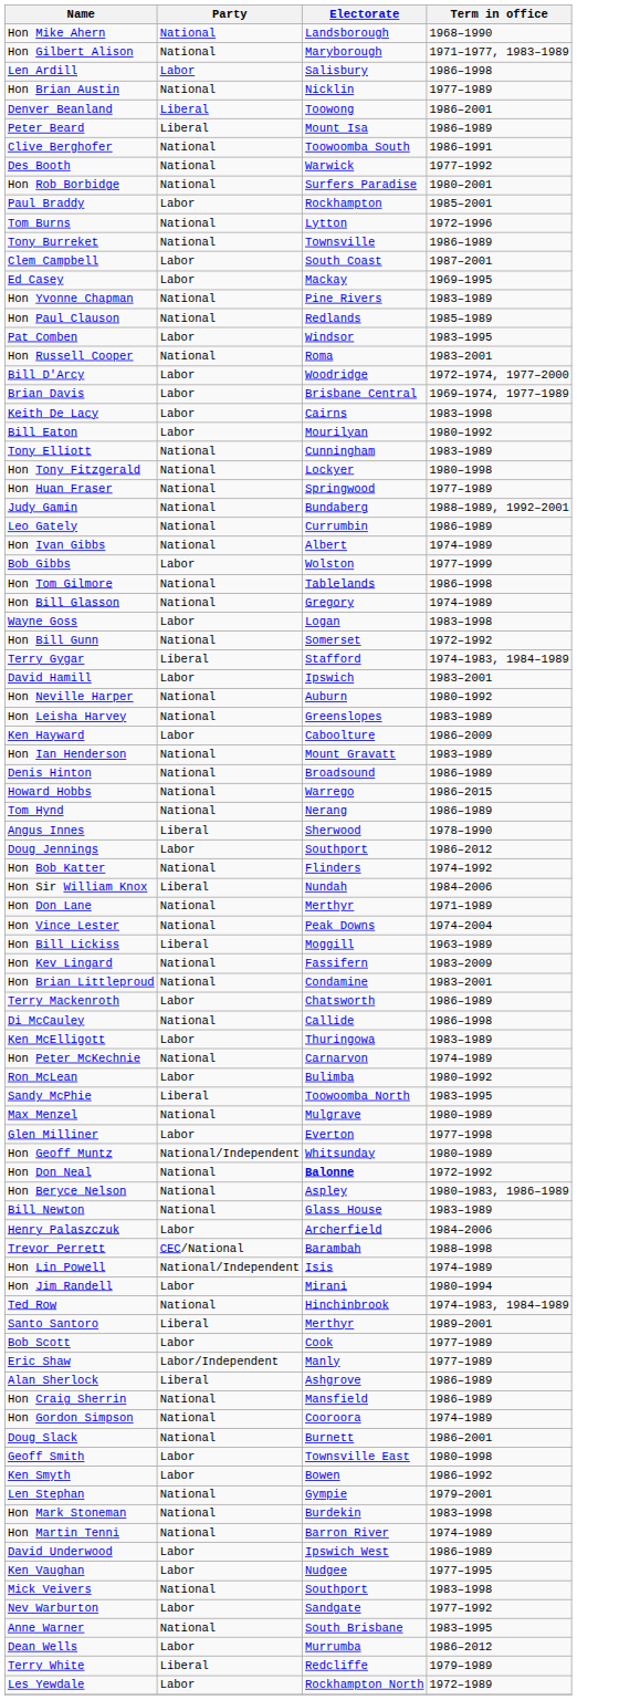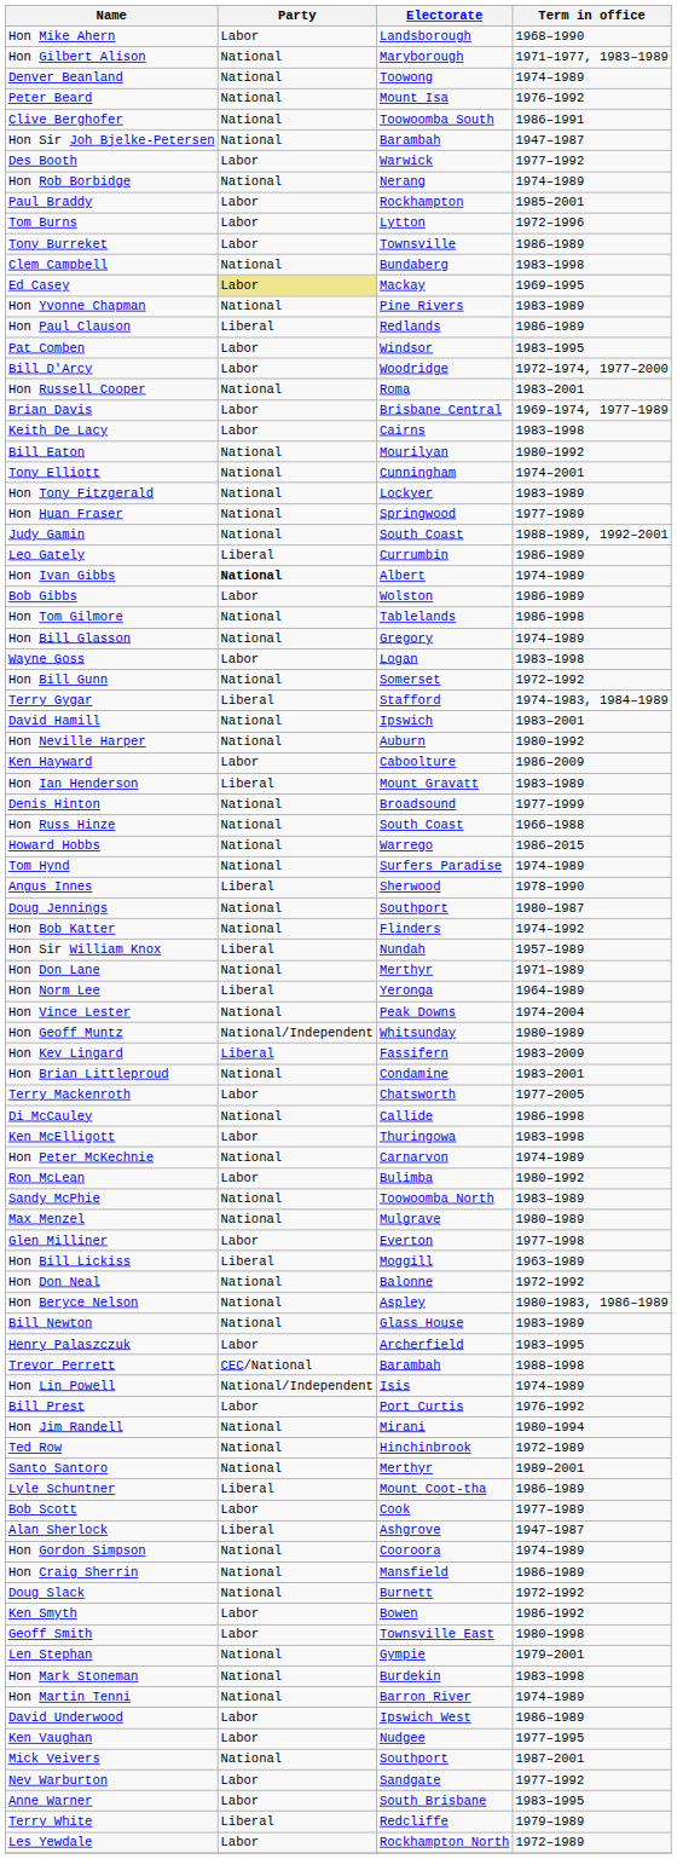Hon Mike Ahern | Party: National -> Labor
- row: Len Ardill | Labor | Salisbury | 1986–1998
- row: Hon Brian Austin | National | Nicklin | 1977–1989
Denver Beanland | Party: Liberal -> National
Denver Beanland | Term in office: 1986–2001 -> 1974–1989
Peter Beard | Party: Liberal -> National
Peter Beard | Term in office: 1986–1989 -> 1976–1992
+ row: Hon Sir Joh Bjelke-Petersen | National | Barambah | 1947–1987
Des Booth | Party: National -> Labor
Hon Rob Borbidge | Electorate: Surfers Paradise -> Nerang
Hon Rob Borbidge | Term in office: 1980–2001 -> 1974–1989
Tom Burns | Party: National -> Labor
Tony Burreket | Party: National -> Labor
Clem Campbell | Party: Labor -> National
Clem Campbell | Electorate: South Coast -> Bundaberg
Clem Campbell | Term in office: 1987–2001 -> 1983–1998
Ed Casey | Party: no background -> khaki background
Hon Paul Clauson | Party: National -> Liberal
Hon Paul Clauson | Term in office: 1985–1989 -> 1986–1989
rows swapped: Hon Russell Cooper <-> Bill D'Arcy
Bill Eaton | Party: Labor -> National
Tony Elliott | Term in office: 1983–1989 -> 1974–2001
Hon Tony Fitzgerald | Term in office: 1980–1998 -> 1983–1989
Judy Gamin | Electorate: Bundaberg -> South Coast
Leo Gately | Party: National -> Liberal
Hon Ivan Gibbs | Party: normal -> bold
Bob Gibbs | Term in office: 1977–1999 -> 1986–1989
David Hamill | Party: Labor -> National
- row: Hon Leisha Harvey | National | Greenslopes | 1983–1989
Hon Ian Henderson | Party: National -> Liberal
Denis Hinton | Term in office: 1986–1989 -> 1977–1999
+ row: Hon Russ Hinze | National | South Coast | 1966–1988
Tom Hynd | Electorate: Nerang -> Surfers Paradise
Tom Hynd | Term in office: 1986–1989 -> 1974–1989
Doug Jennings | Party: Labor -> National
Doug Jennings | Term in office: 1986–2012 -> 1980–1987
Hon Sir William Knox | Term in office: 1984–2006 -> 1957–1989
+ row: Hon Norm Lee | Liberal | Yeronga | 1964–1989
rows swapped: Hon Bill Lickiss <-> Hon Geoff Muntz
Hon Kev Lingard | Party: National -> Liberal
Terry Mackenroth | Term in office: 1986–1989 -> 1977–2005
Ken McElligott | Term in office: 1983–1989 -> 1983–1998
Sandy McPhie | Party: Liberal -> National
Sandy McPhie | Term in office: 1983–1995 -> 1983–1989
Hon Don Neal | Electorate: bold -> normal
Henry Palaszczuk | Term in office: 1984–2006 -> 1983–1995
+ row: Bill Prest | Labor | Port Curtis | 1976–1992
Hon Jim Randell | Party: Labor -> National
Ted Row | Term in office: 1974–1983, 1984–1989 -> 1972–1989
Santo Santoro | Party: Liberal -> National
+ row: Lyle Schuntner | Liberal | Mount Coot-tha | 1986–1989
- row: Eric Shaw | Labor/Independent | Manly | 1977–1989
Alan Sherlock | Term in office: 1986–1989 -> 1947–1987
rows swapped: Hon Craig Sherrin <-> Hon Gordon Simpson
Doug Slack | Term in office: 1986–2001 -> 1972–1992
rows swapped: Geoff Smith <-> Ken Smyth
Mick Veivers | Term in office: 1983–1998 -> 1987–2001
Anne Warner | Party: National -> Labor
- row: Dean Wells | Labor | Murrumba | 1986–2012
